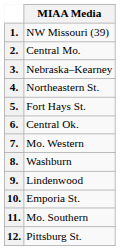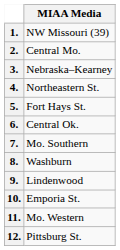7. | MIAA Media: Mo. Western -> Mo. Southern
11. | MIAA Media: Mo. Southern -> Mo. Western
